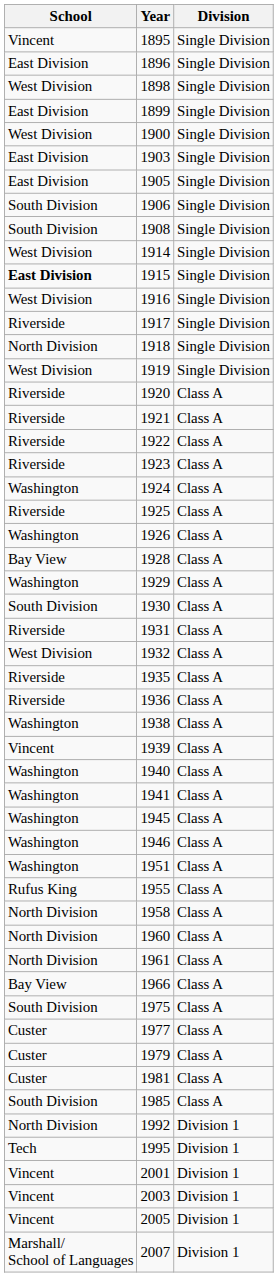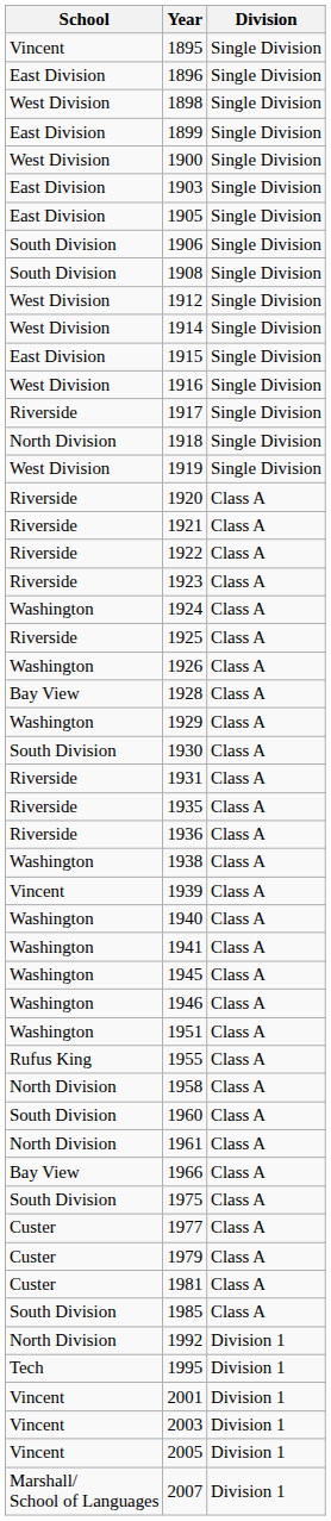+ row: West Division | 1912 | Single Division
1915 | School: bold -> normal
- row: West Division | 1932 | Class A
1960 | School: North Division -> South Division
